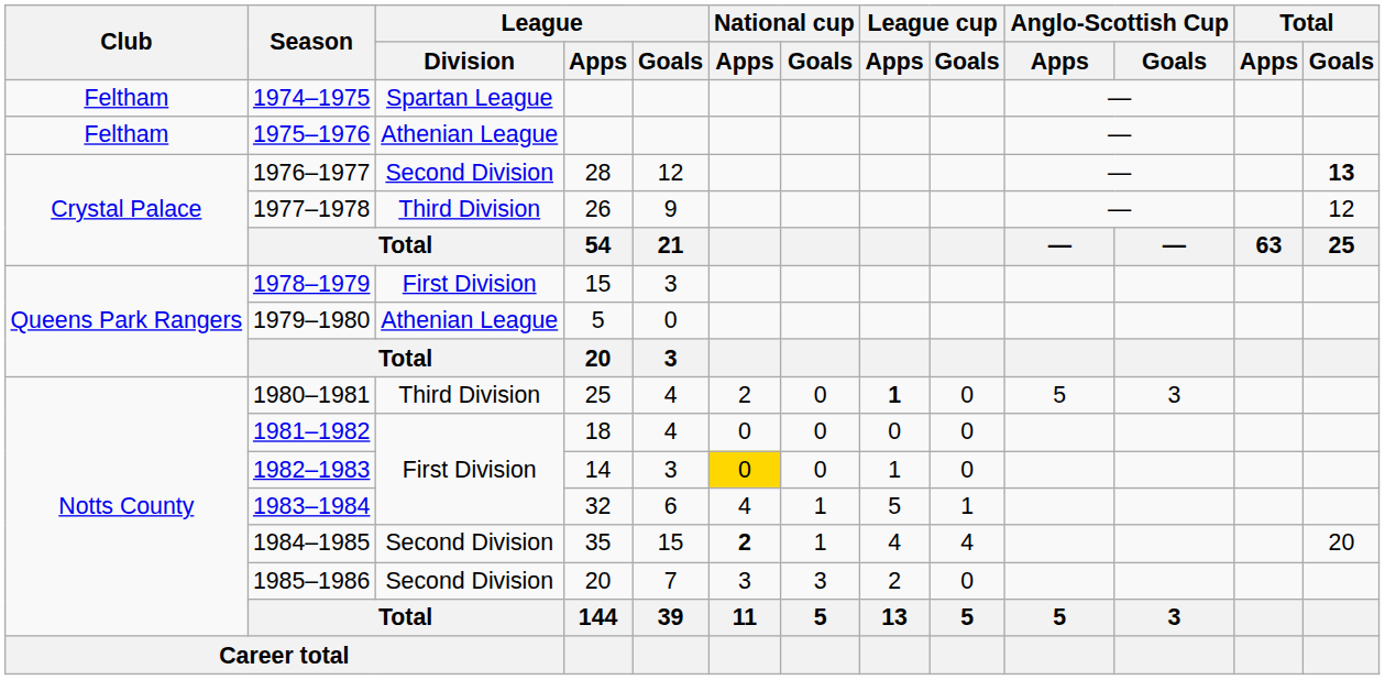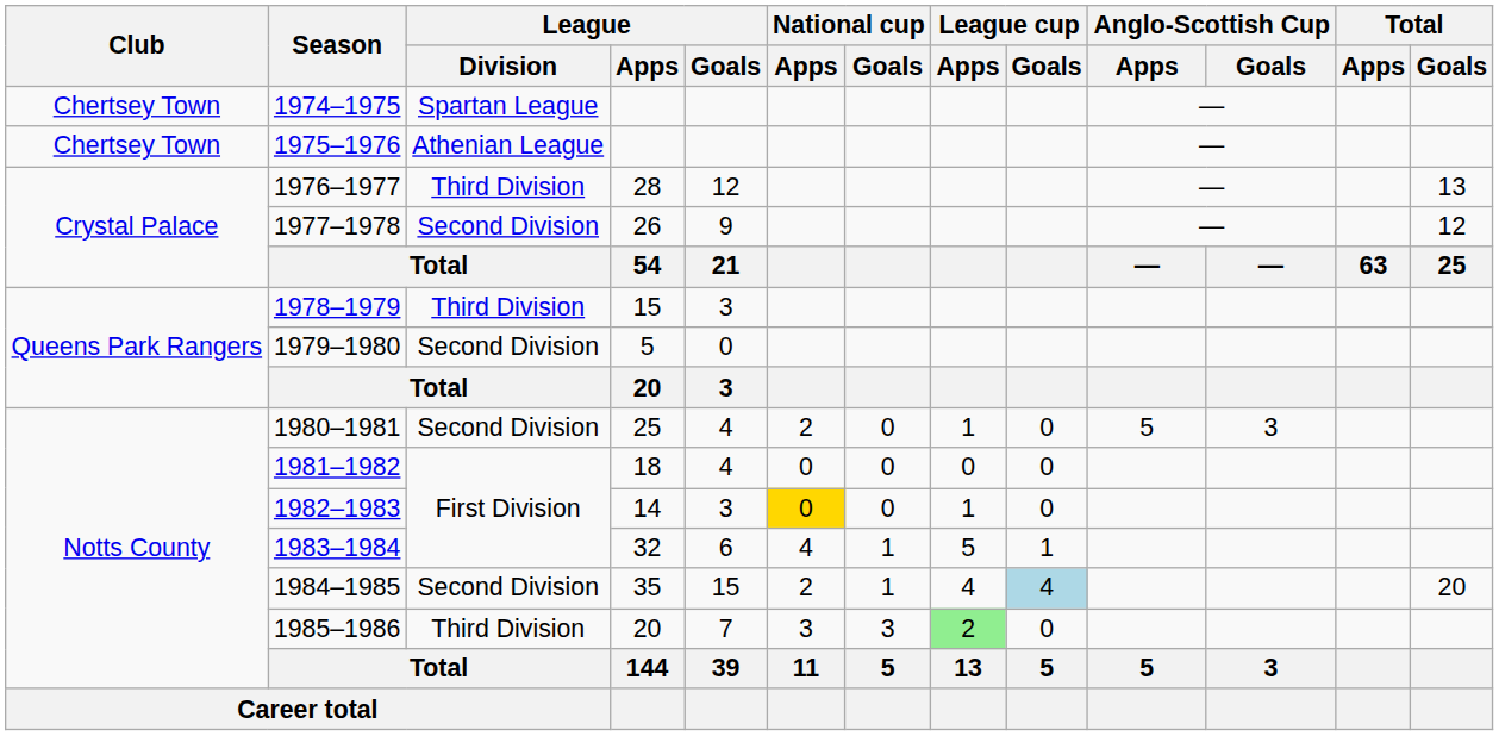1974–1975 | Club: Feltham -> Chertsey Town
1975–1976 | Club: Feltham -> Chertsey Town
1976–1977 | League / Division: Second Division -> Third Division
1976–1977 | Total / Goals: bold -> normal
1977–1978 | League / Division: Third Division -> Second Division
1978–1979 | League / Division: First Division -> Third Division
1979–1980 | League / Division: Athenian League -> Second Division
1980–1981 | League / Division: Third Division -> Second Division
1980–1981 | League cup / Apps: bold -> normal
1984–1985 | National cup / Apps: bold -> normal
1984–1985 | League cup / Goals: no background -> lightblue background
1985–1986 | League / Division: Second Division -> Third Division
1985–1986 | League cup / Apps: no background -> lightgreen background
